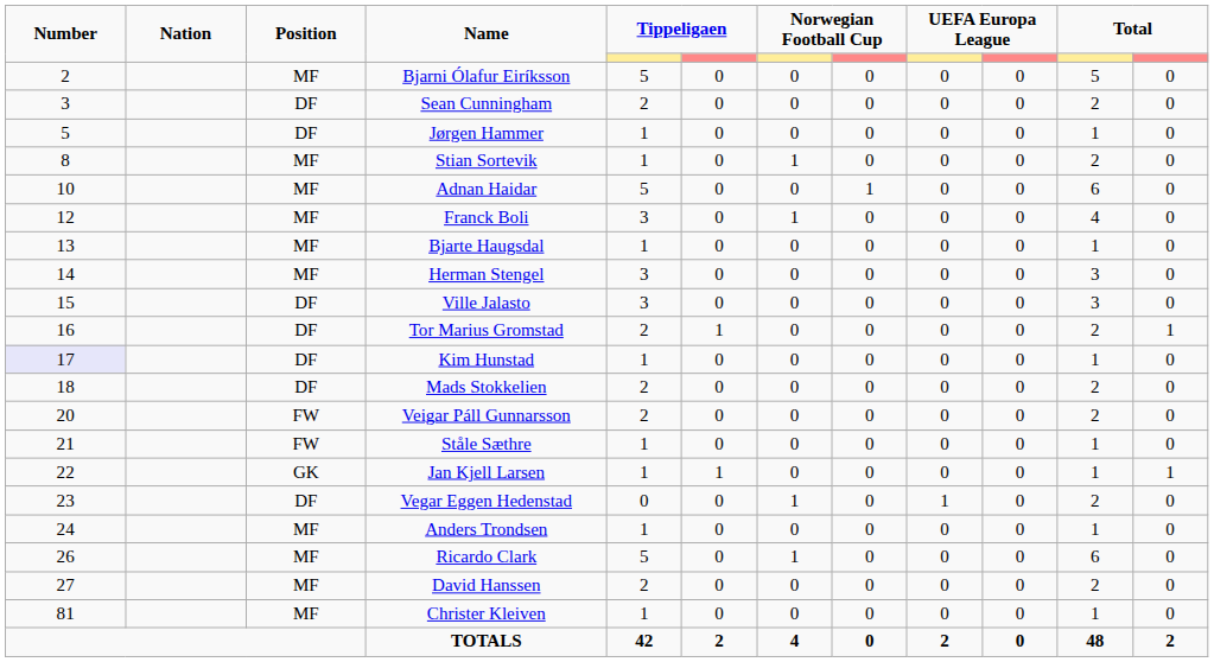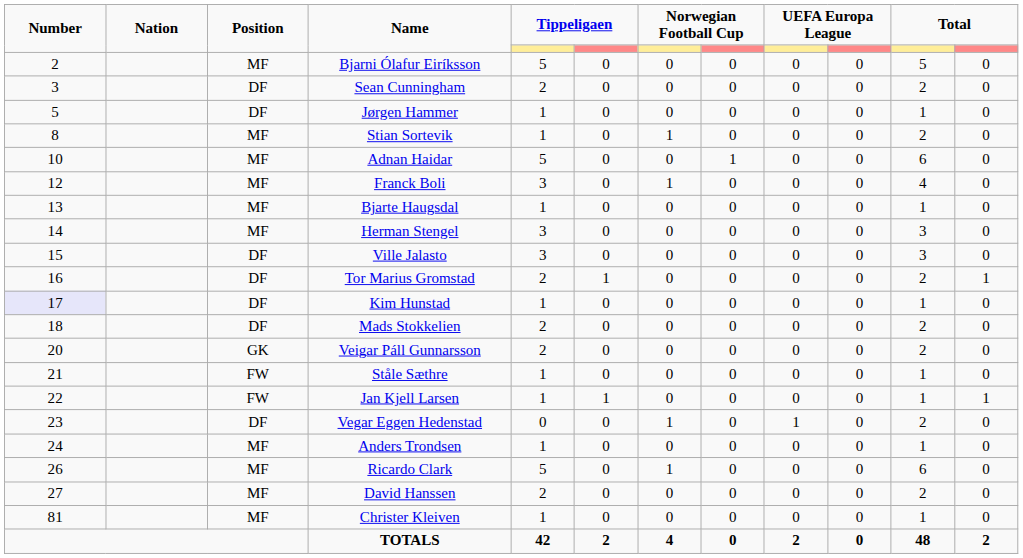Veigar Páll Gunnarsson | Position: FW -> GK
Jan Kjell Larsen | Position: GK -> FW
